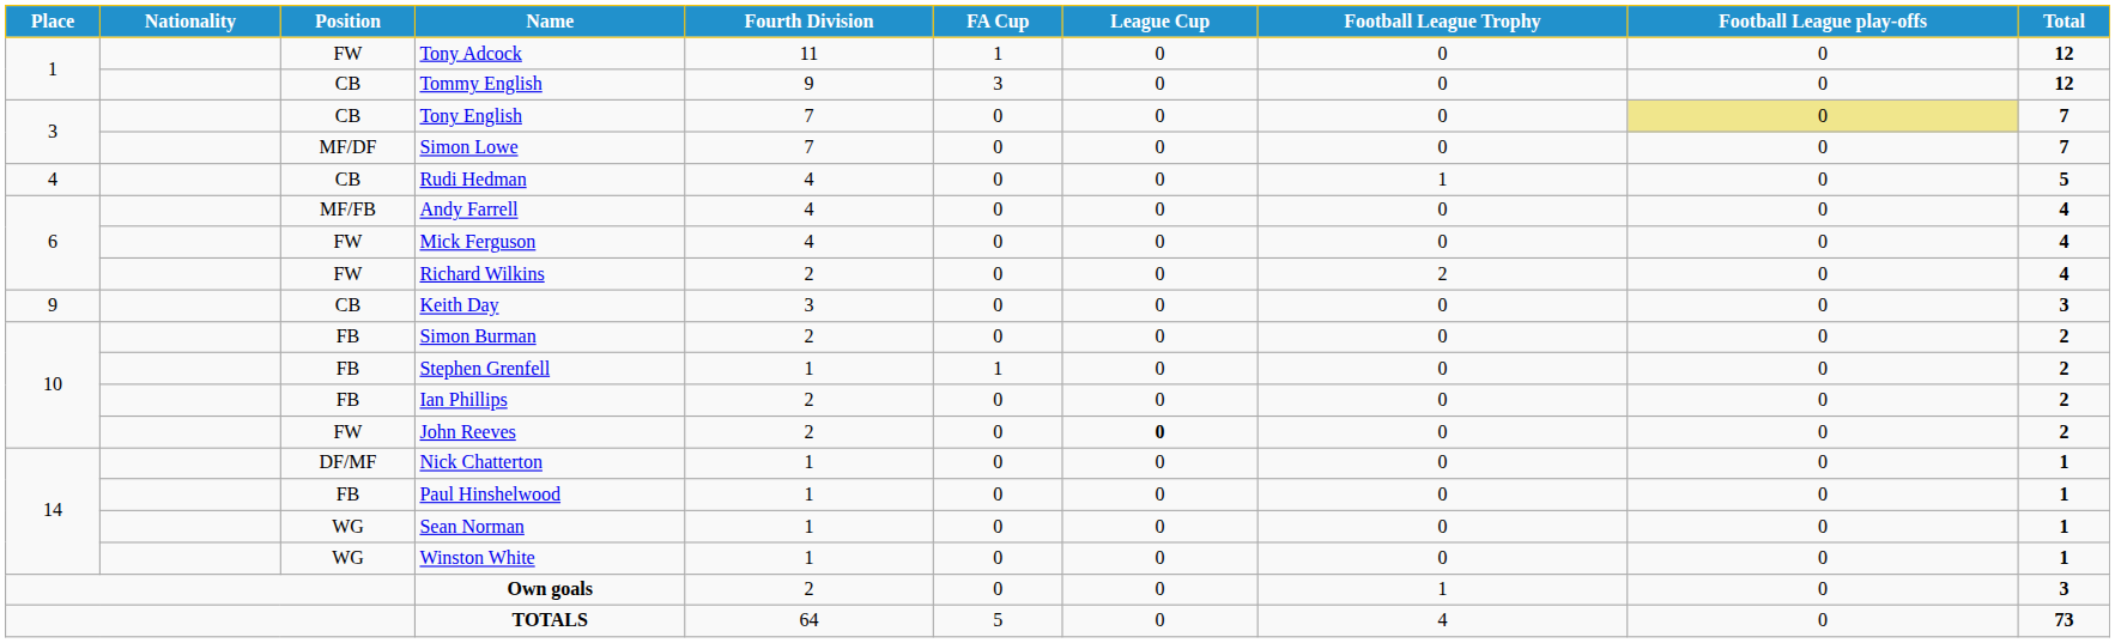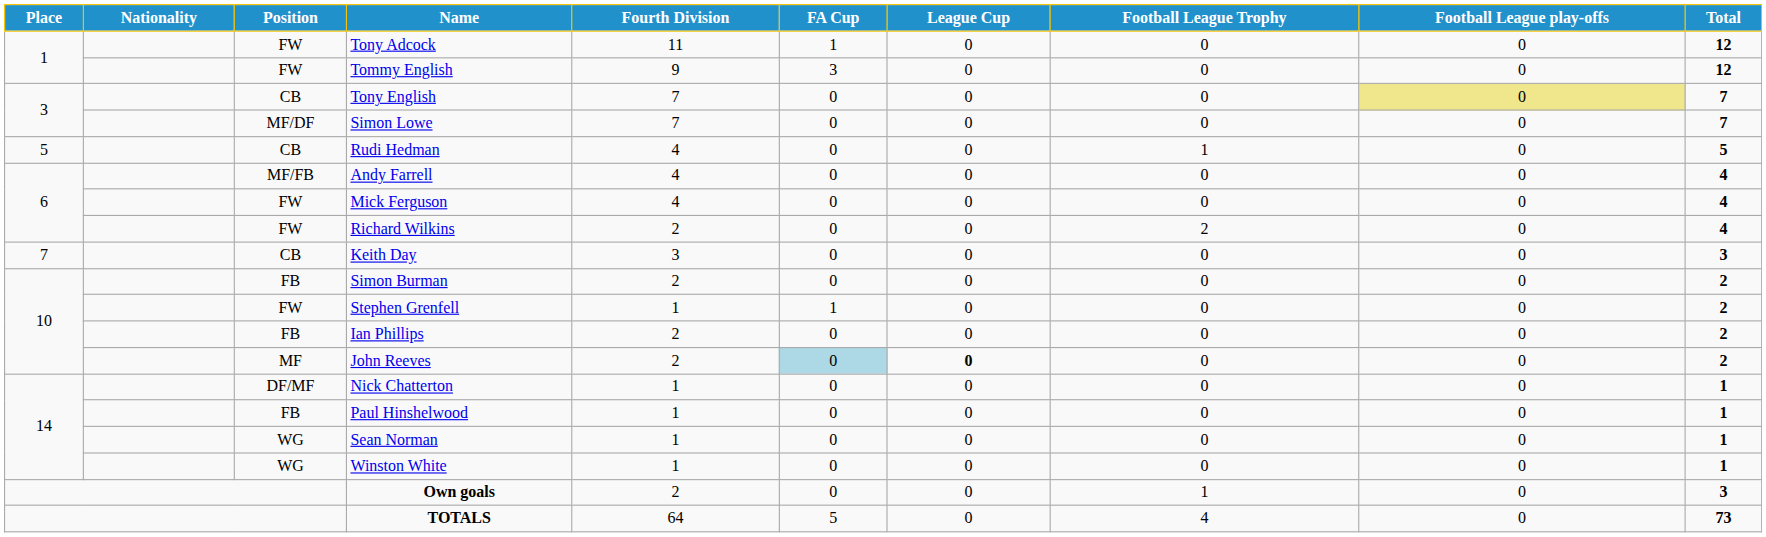Tommy English | Position: CB -> FW
Rudi Hedman | Place: 4 -> 5
Keith Day | Place: 9 -> 7
Stephen Grenfell | Position: FB -> FW
John Reeves | Position: FW -> MF
John Reeves | FA Cup: no background -> lightblue background
